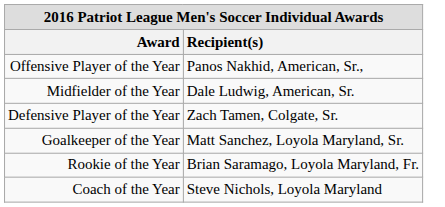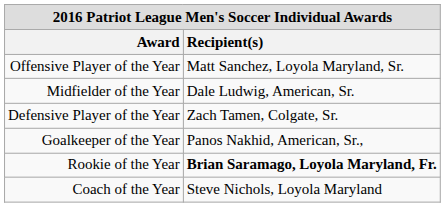Offensive Player of the Year | Recipient(s): Panos Nakhid, American, Sr., -> Matt Sanchez, Loyola Maryland, Sr.
Goalkeeper of the Year | Recipient(s): Matt Sanchez, Loyola Maryland, Sr. -> Panos Nakhid, American, Sr.,
Rookie of the Year | Recipient(s): normal -> bold
